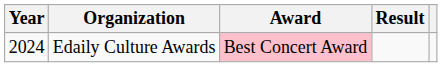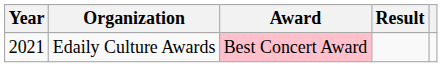Edaily Culture Awards | Year: 2024 -> 2021
